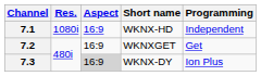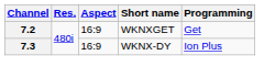- row: 7.1 | 1080i | 16:9 | WKNX-HD | Independent
7.3 | Aspect: lightgrey background -> no background
